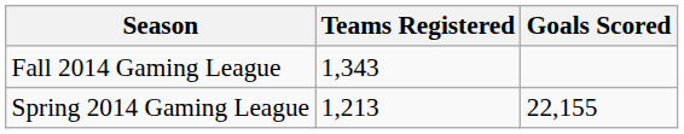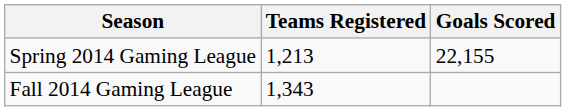rows swapped: Fall 2014 Gaming League <-> Spring 2014 Gaming League
